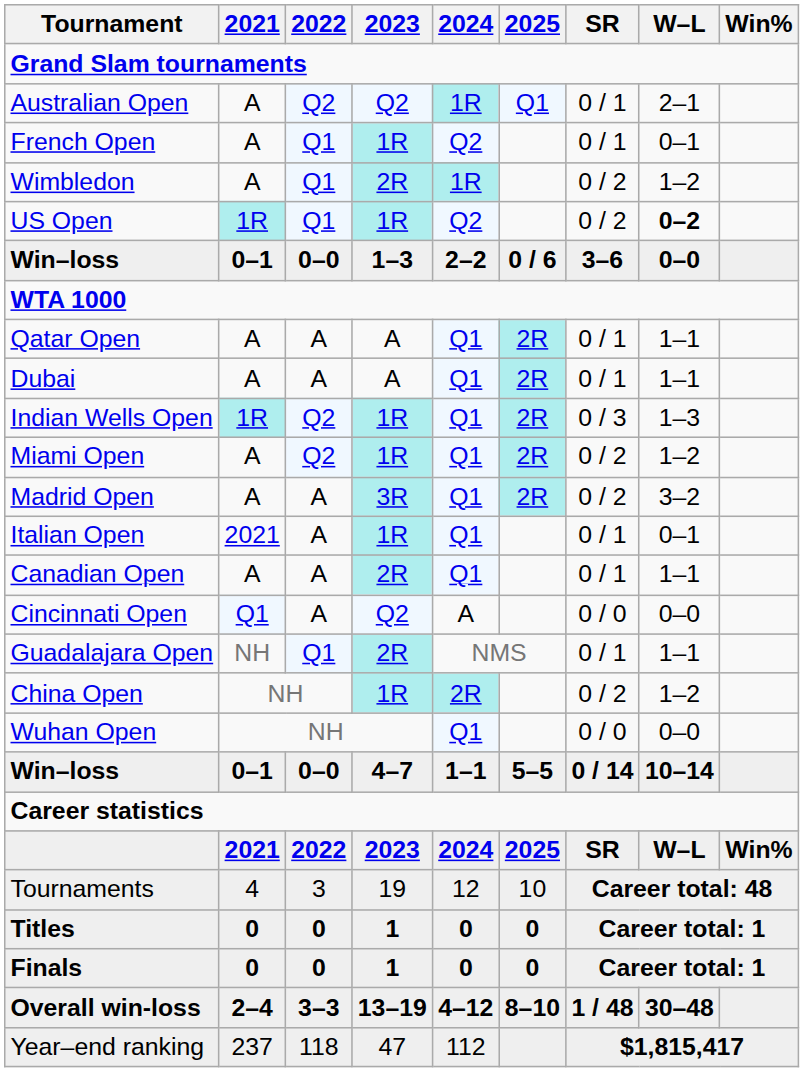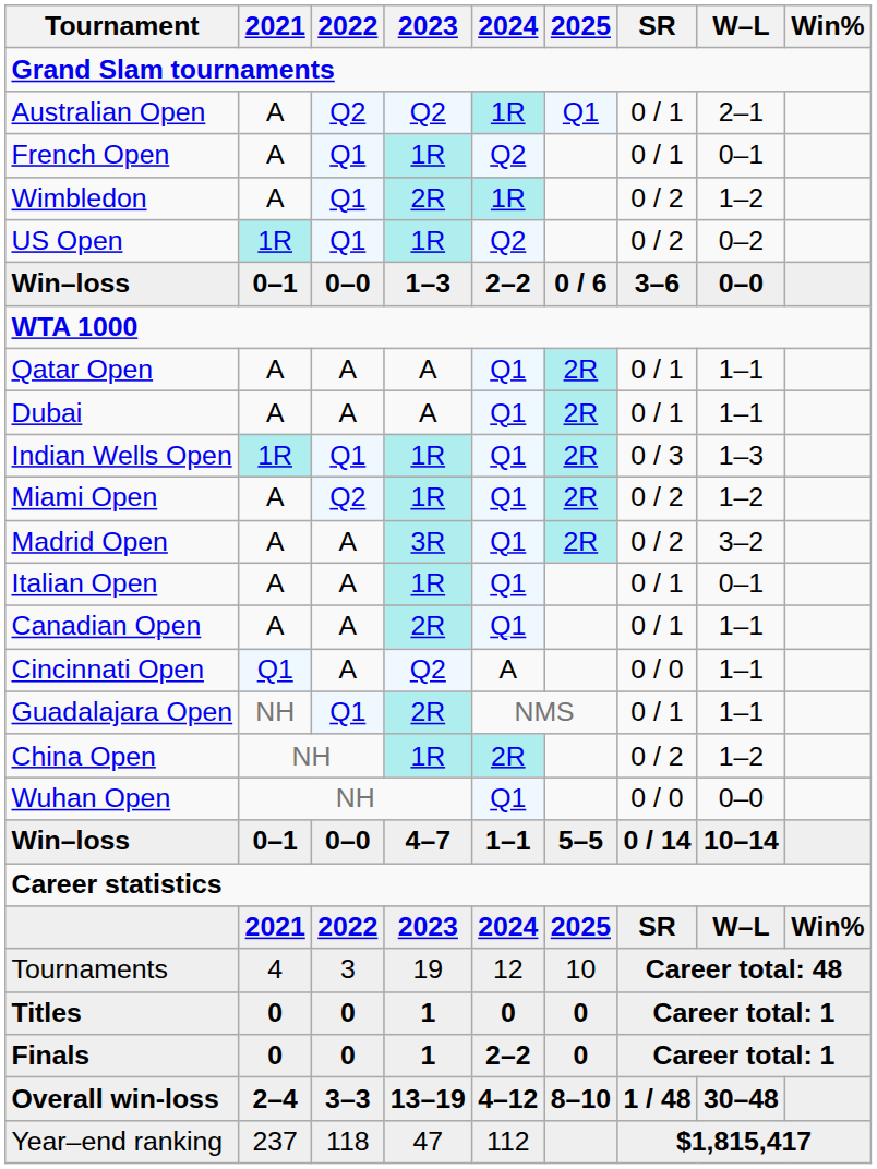US Open | W–L: bold -> normal
Indian Wells Open | 2022: Q2 -> Q1
Italian Open | 2021: 2021 -> A
Cincinnati Open | W–L: 0–0 -> 1–1
Finals | 2024: 0 -> 2–2
